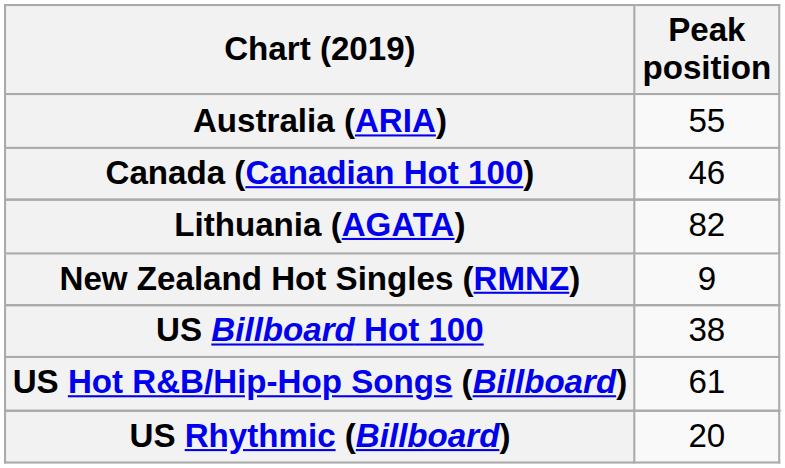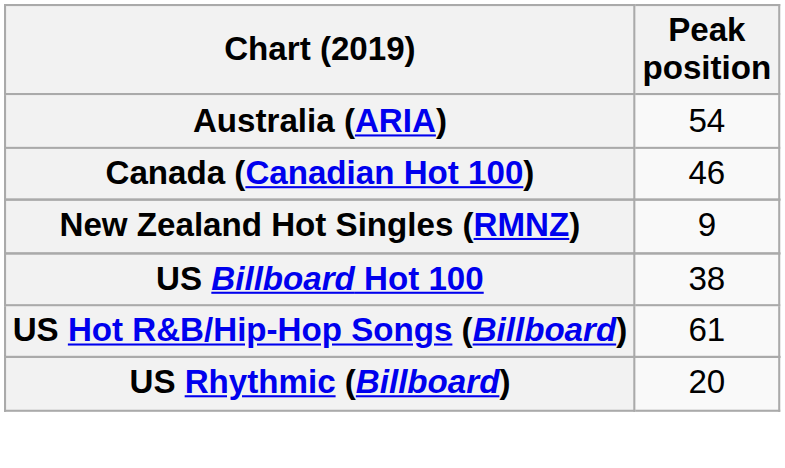Australia (ARIA) | Peak position: 55 -> 54
- row: Lithuania (AGATA) | 82
